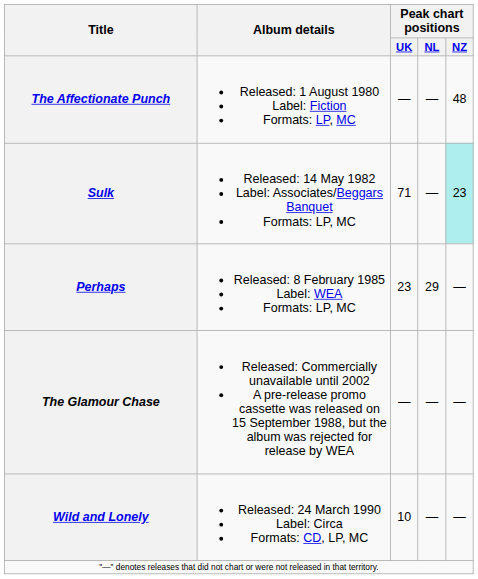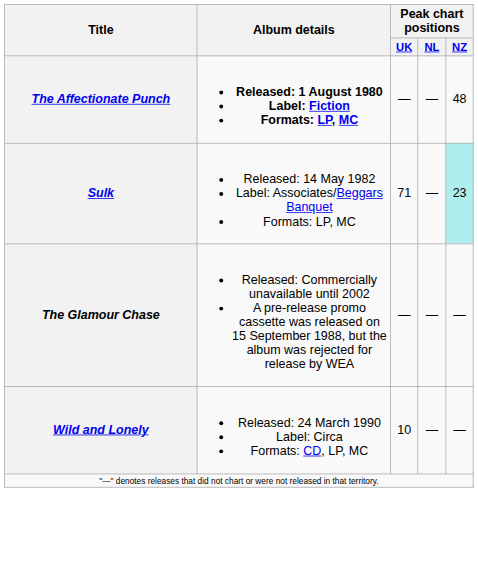The Affectionate Punch | Album details: normal -> bold
- row: Perhaps | Released: 8 February 1985 Label: WEA Formats: LP, MC | 23 | 29 | —
